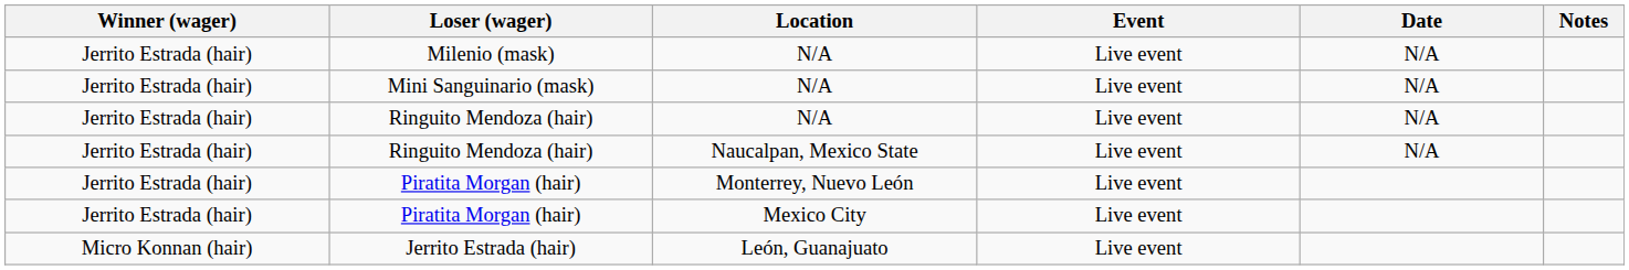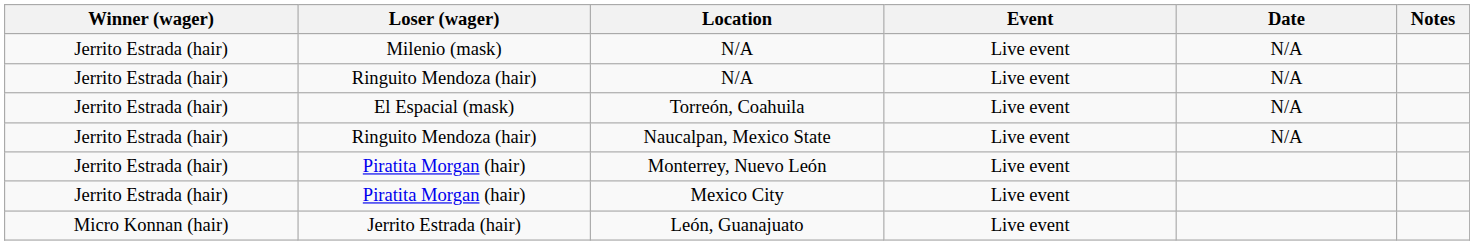- row: Jerrito Estrada (hair) | Mini Sanguinario (mask) | N/A | Live event | N/A
+ row: Jerrito Estrada (hair) | El Espacial (mask) | Torreón, Coahuila | Live event | N/A
